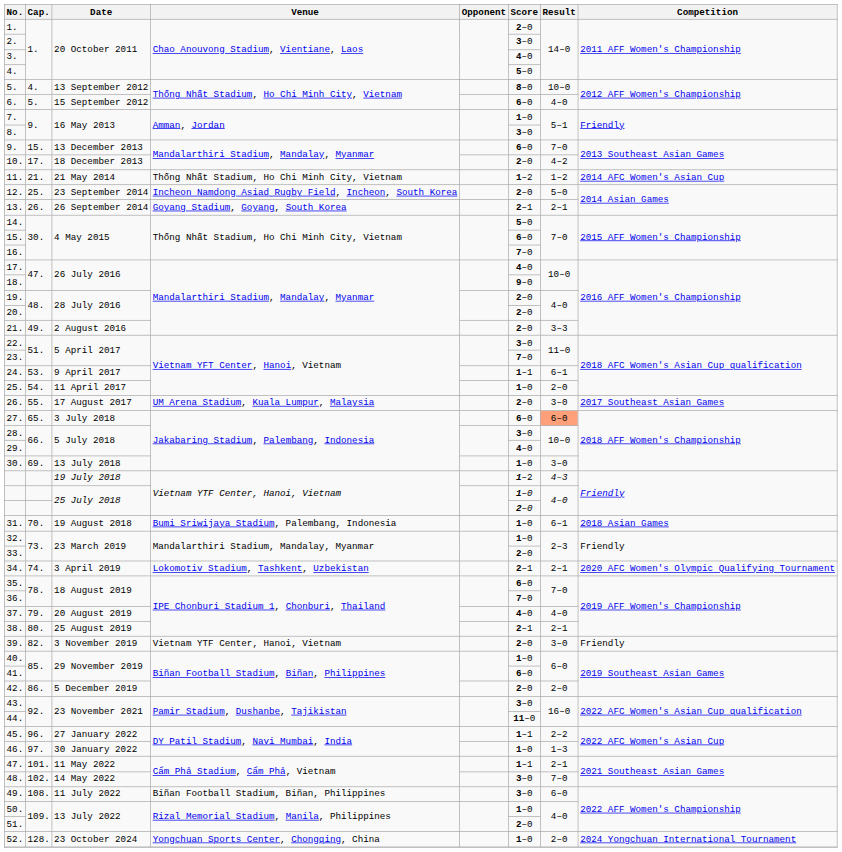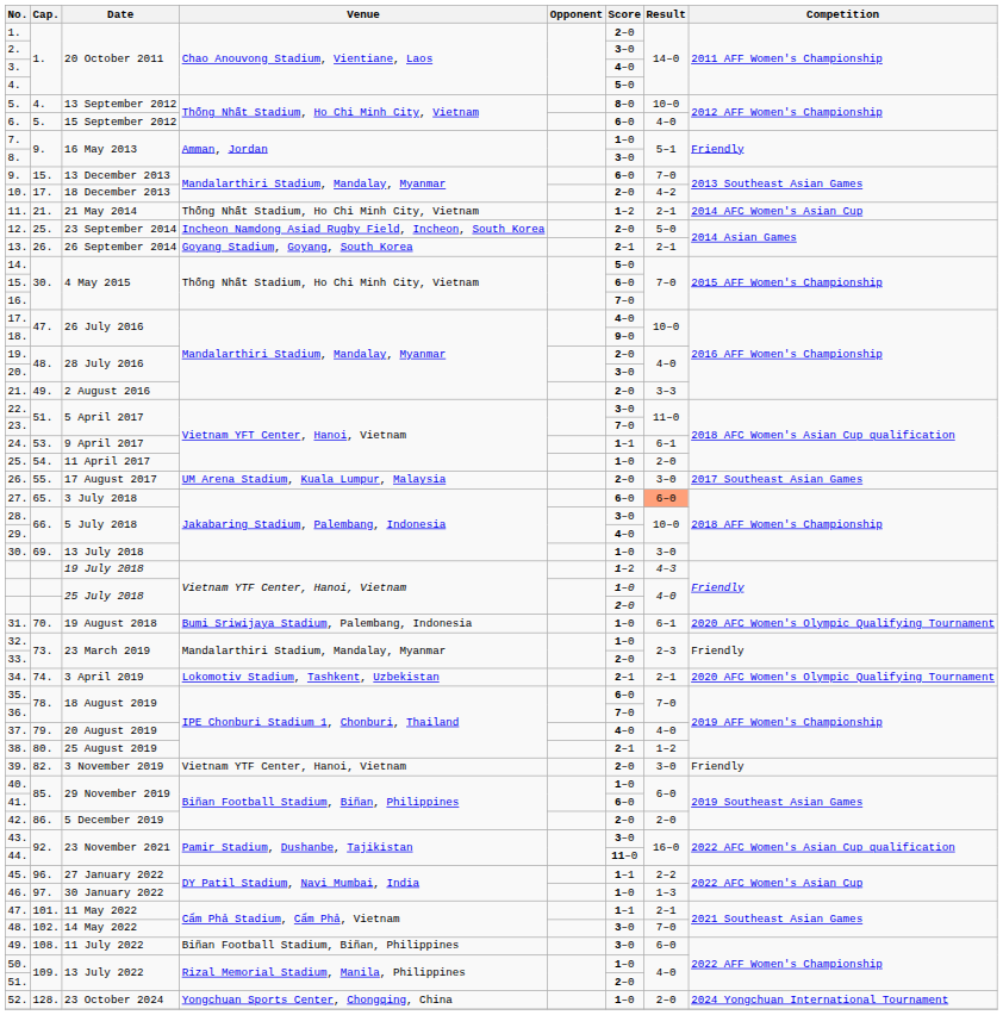11. | Result: 1–2 -> 2–1
20. | Score: 2–0 -> 3–0
31. | Competition: 2018 Asian Games -> 2020 AFC Women's Olympic Qualifying Tournament
38. | Result: 2–1 -> 1–2
